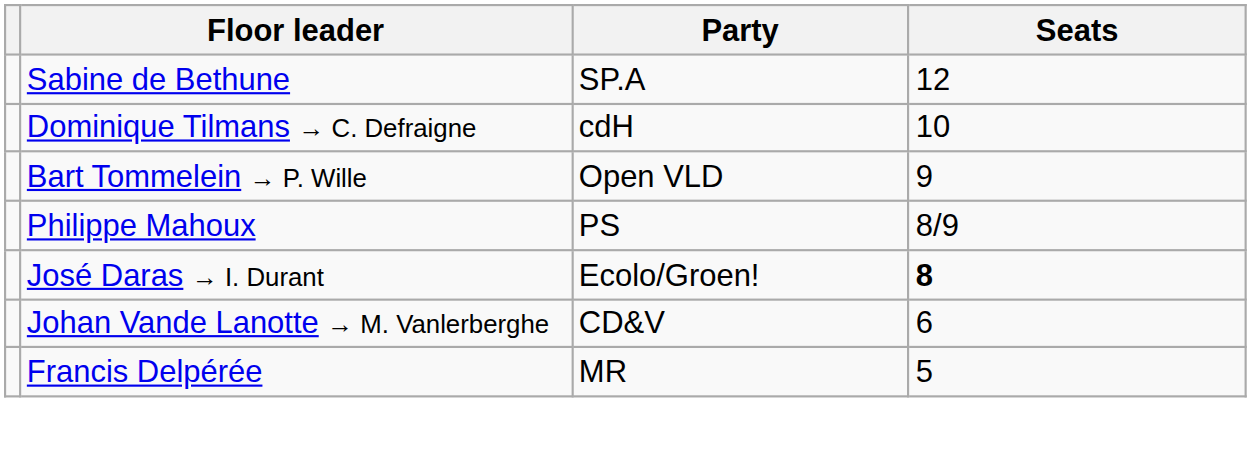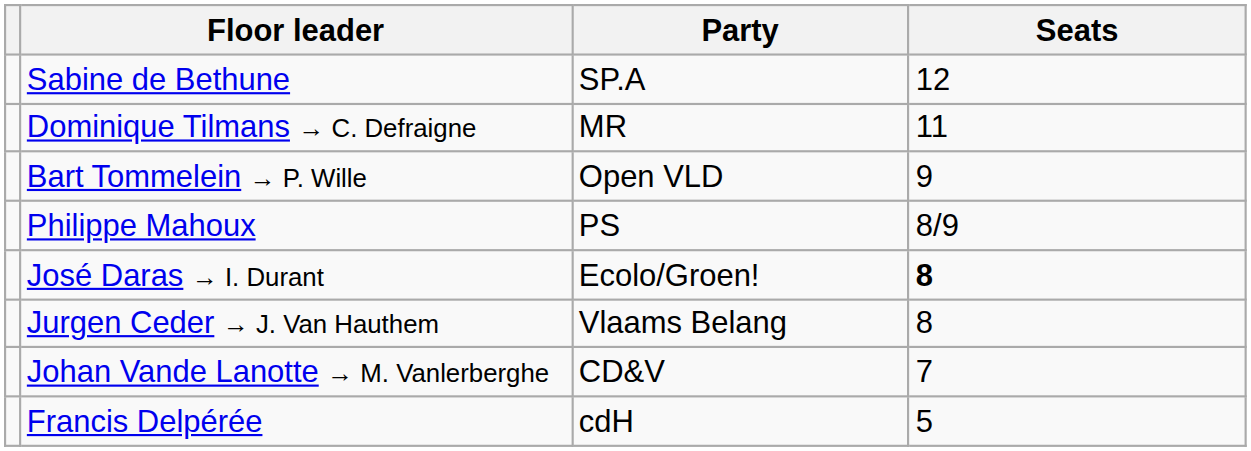Dominique Tilmans → C. Defraigne | Party: cdH -> MR
Dominique Tilmans → C. Defraigne | Seats: 10 -> 11
+ row: Jurgen Ceder → J. Van Hauthem | Vlaams Belang | 8
Johan Vande Lanotte → M. Vanlerberghe | Seats: 6 -> 7
Francis Delpérée | Party: MR -> cdH
